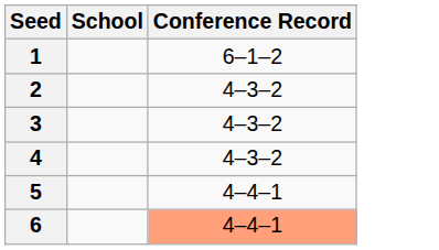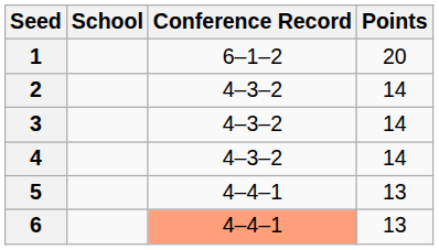+ column: Points | 20 | 14 | 14 | 14 | 13 | 13
